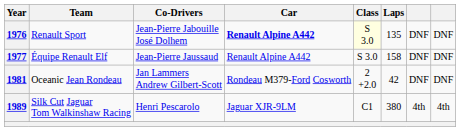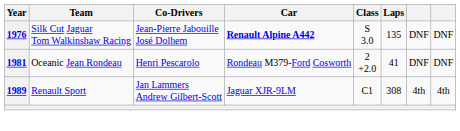1976 | Team: Renault Sport -> Silk Cut Jaguar Tom Walkinshaw Racing
1976 | Class: lightyellow background -> no background
- row: 1977 | Équipe Renault Elf | Jean-Pierre Jaussaud | Renault Alpine A442 | S 3.0 | 158 | DNF | DNF
1981 | Co-Drivers: Jan Lammers Andrew Gilbert-Scott -> Henri Pescarolo
1981 | Laps: 42 -> 41
1989 | Team: Silk Cut Jaguar Tom Walkinshaw Racing -> Renault Sport
1989 | Co-Drivers: Henri Pescarolo -> Jan Lammers Andrew Gilbert-Scott
1989 | Laps: 380 -> 308
